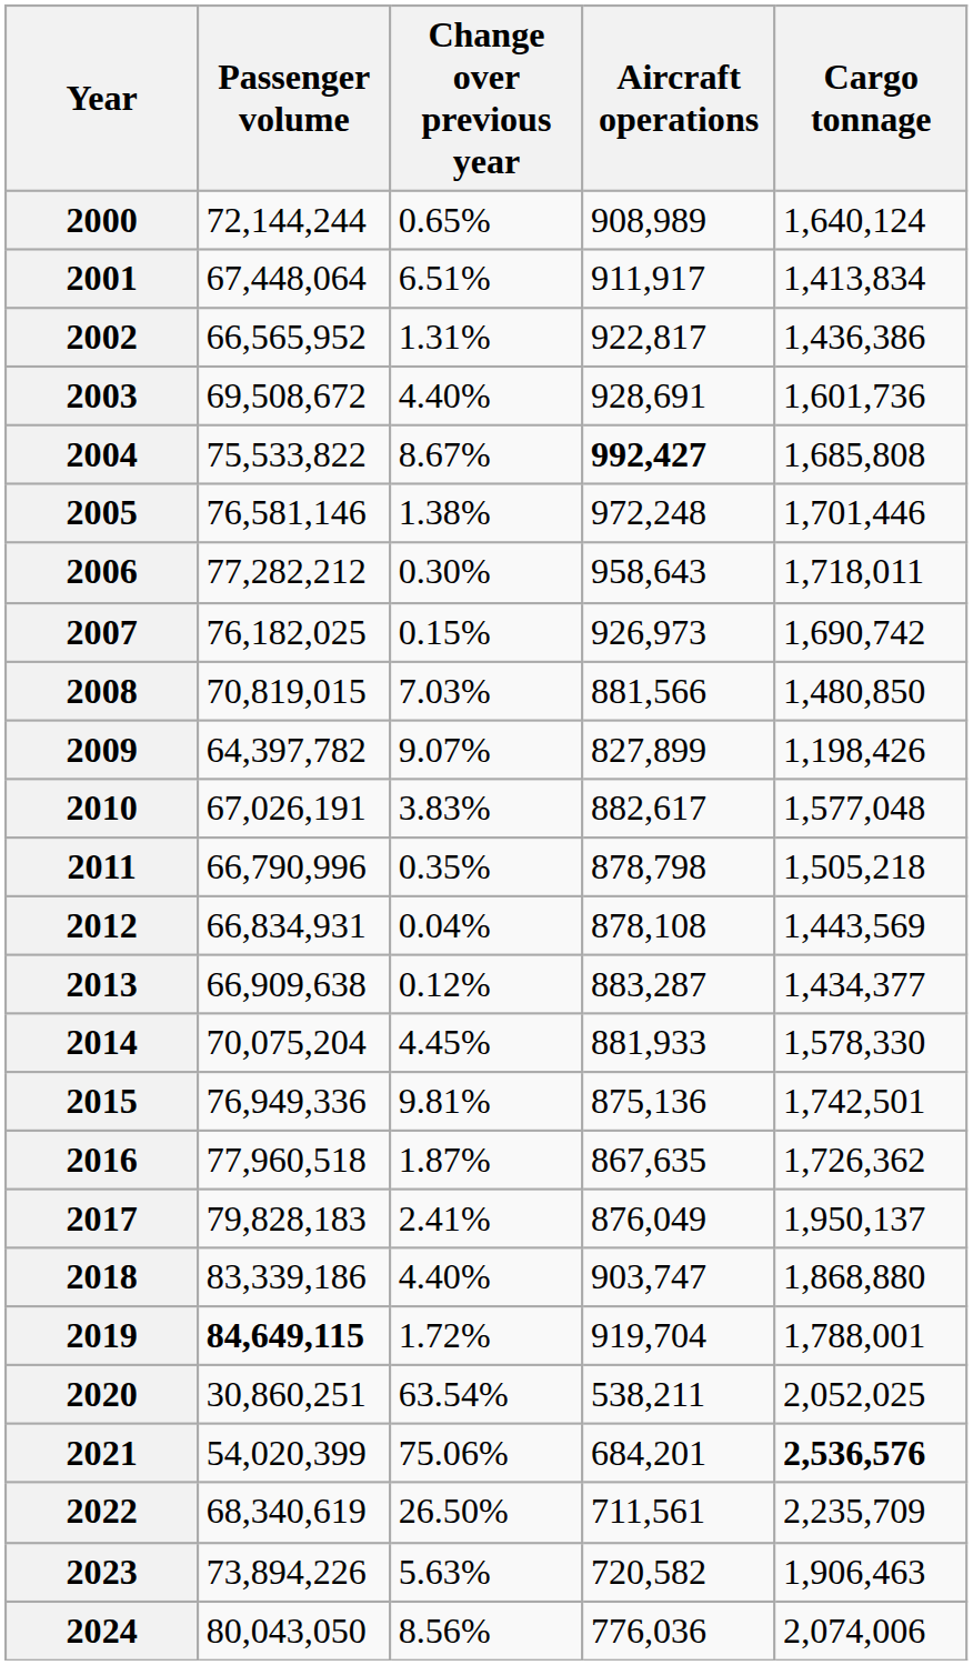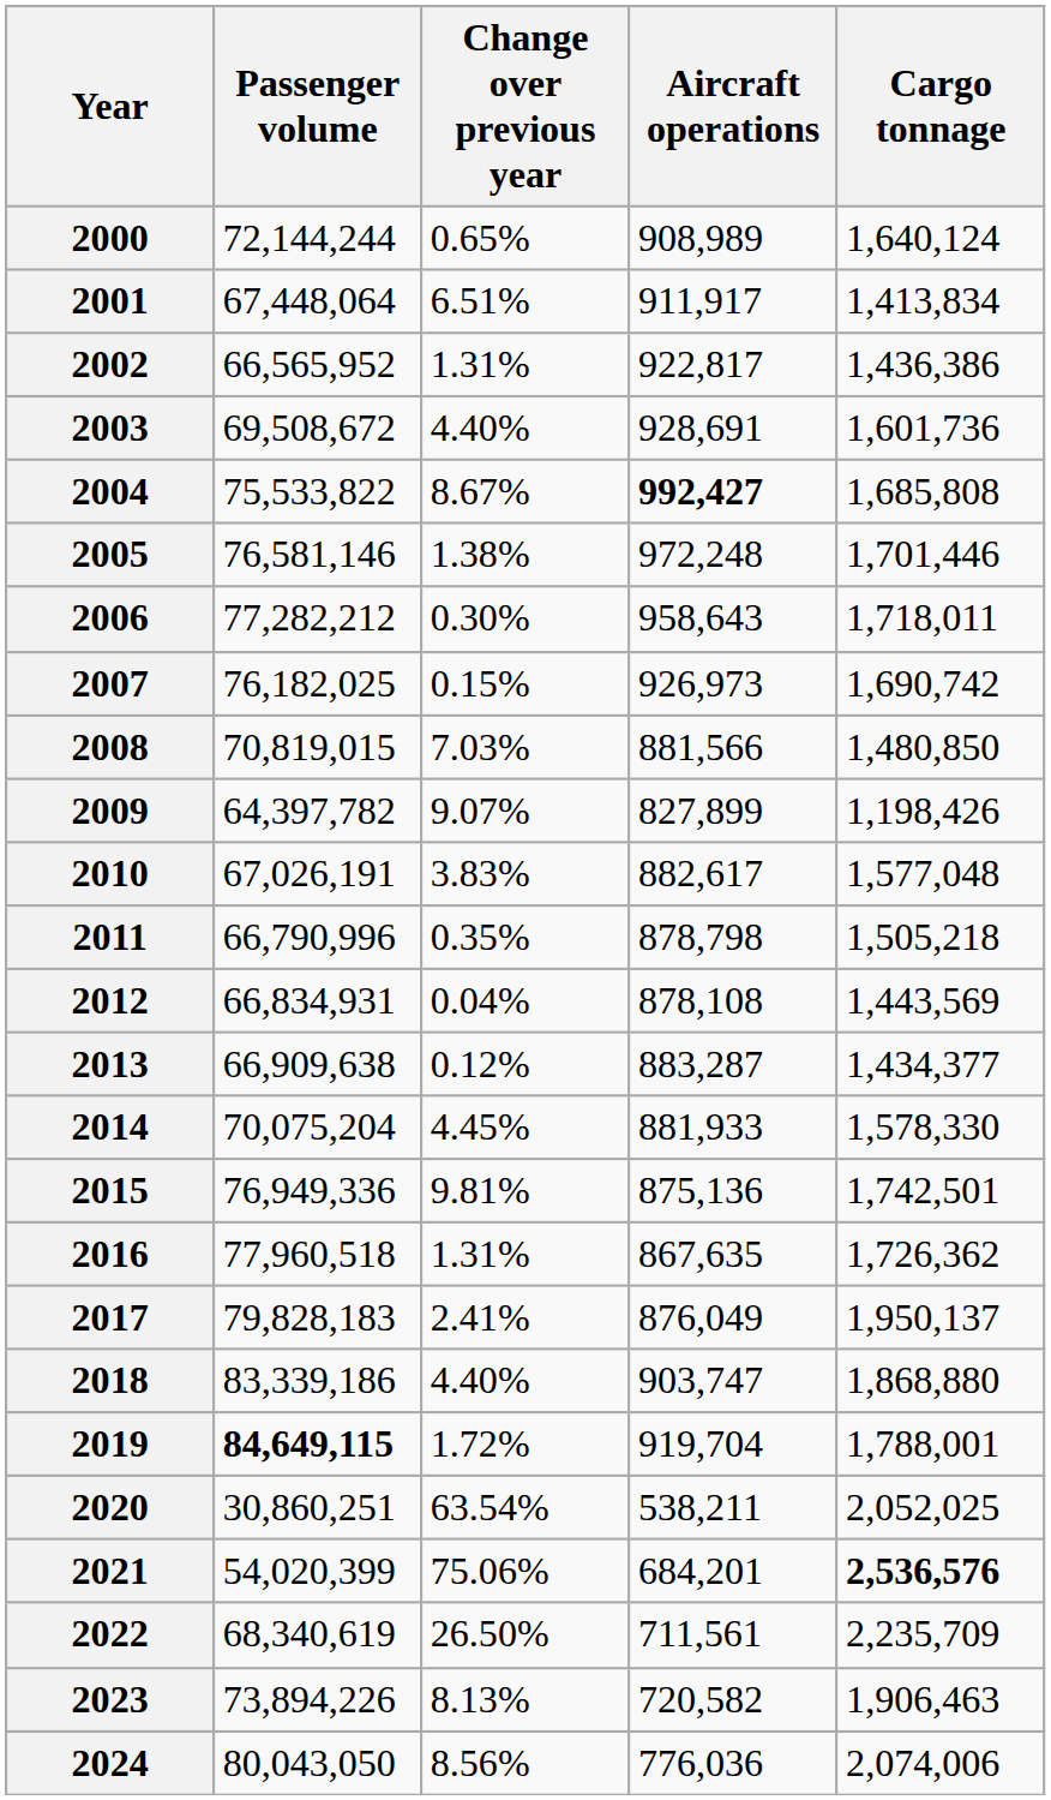2016 | Change over previous year: 1.87% -> 1.31%
2023 | Change over previous year: 5.63% -> 8.13%
